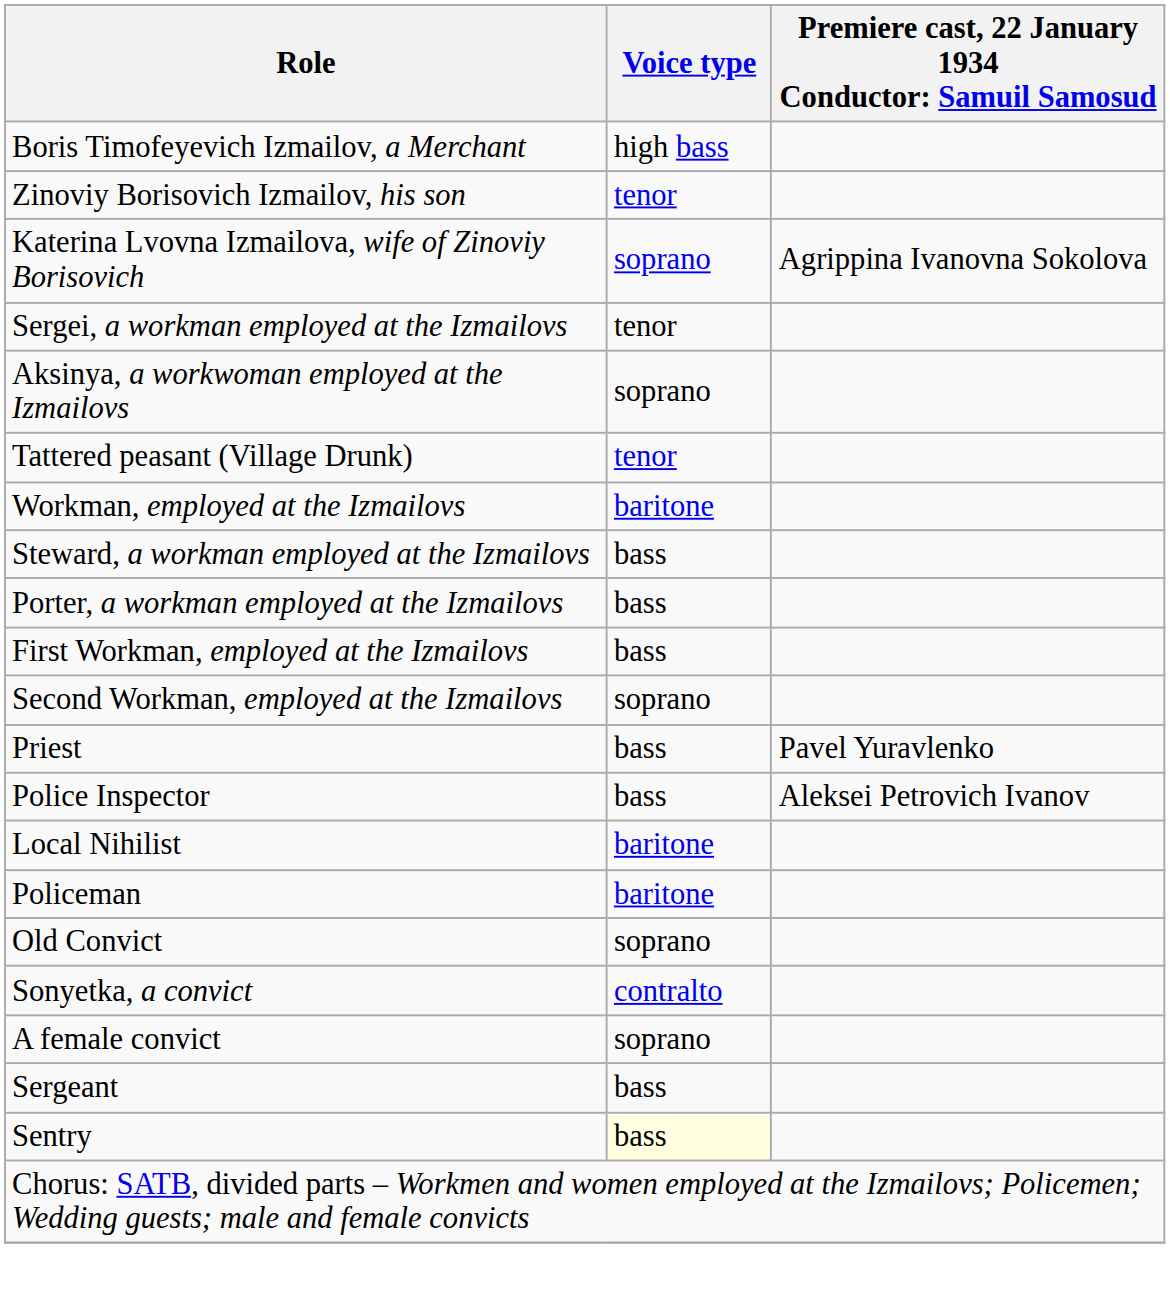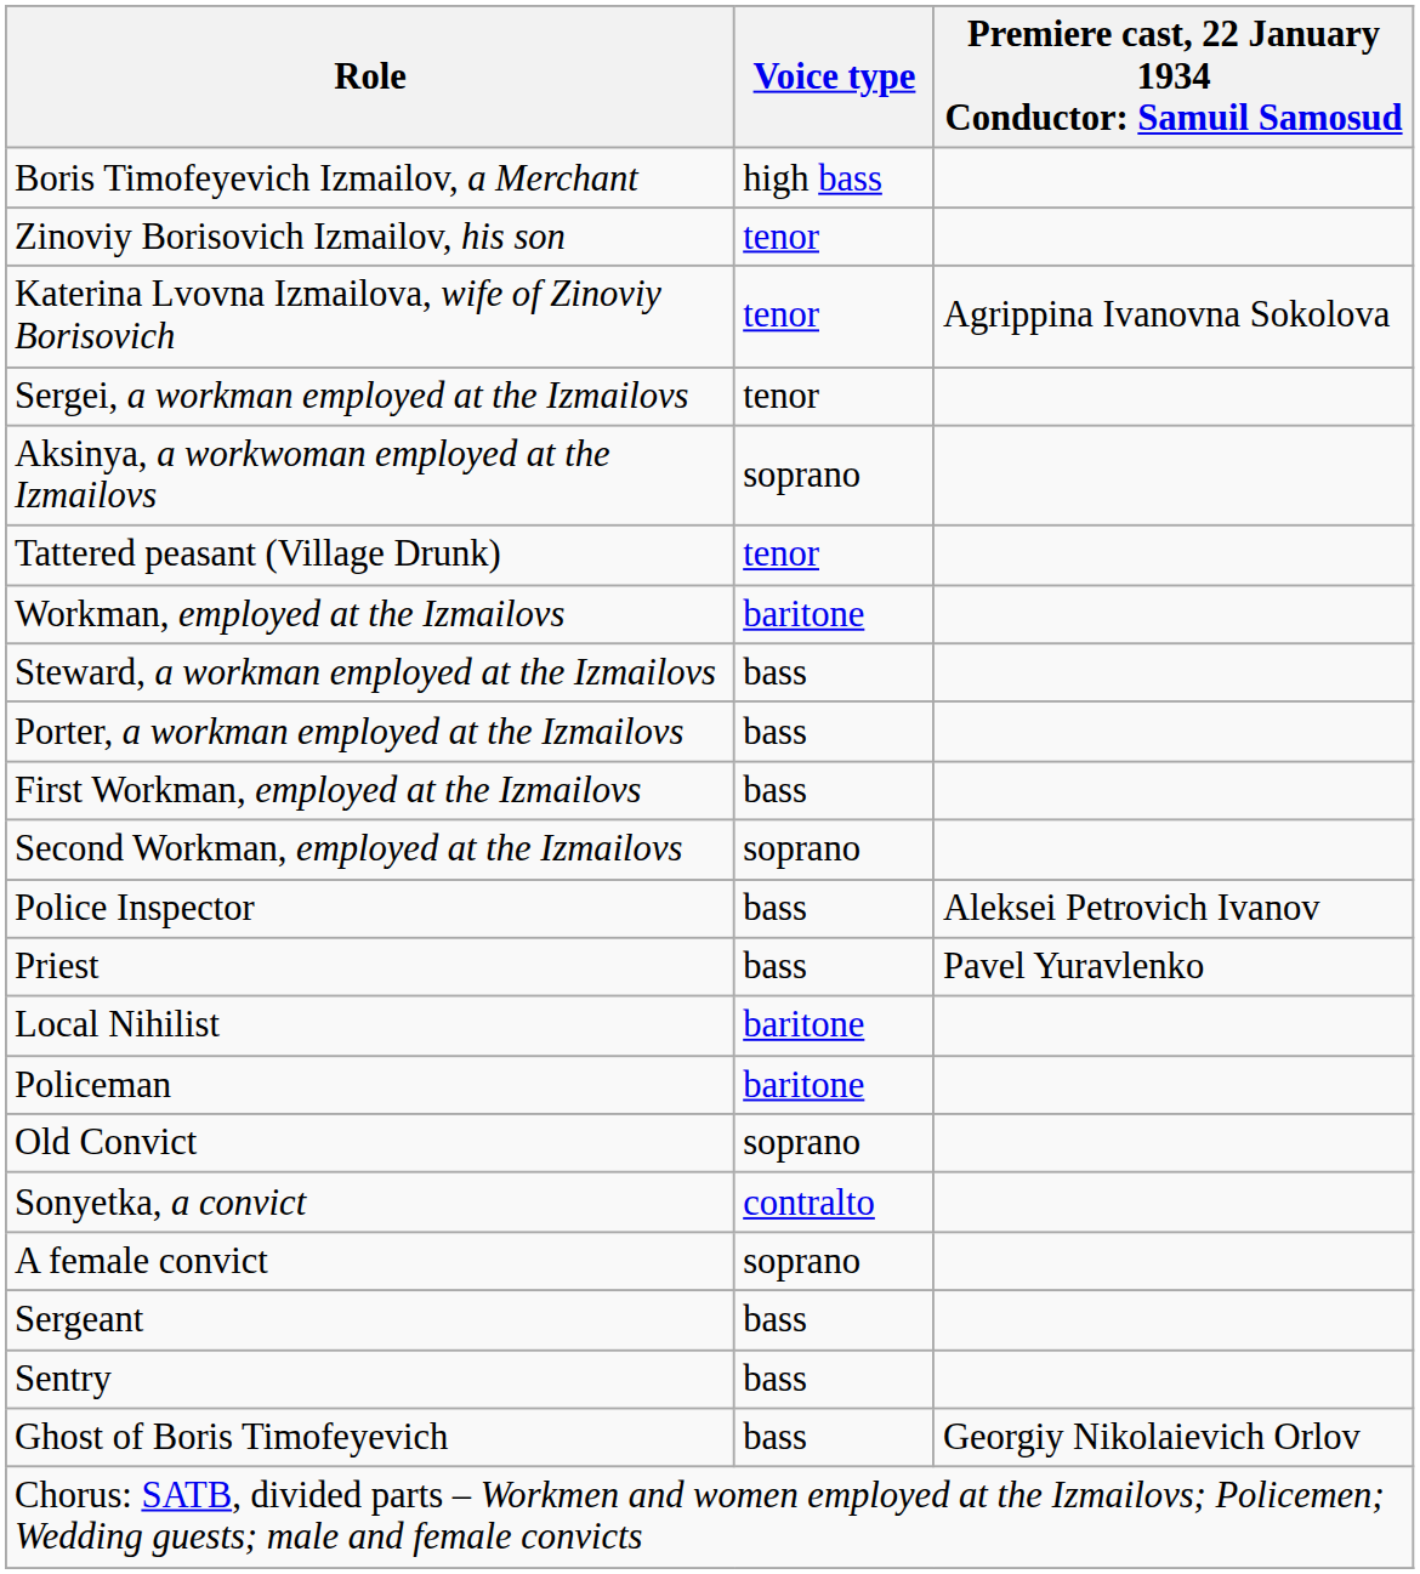Katerina Lvovna Izmailova, wife of Zinoviy Borisovich | Voice type: soprano -> tenor
rows swapped: Priest <-> Police Inspector
Sentry | Voice type: lightyellow background -> no background
+ row: Ghost of Boris Timofeyevich | bass | Georgiy Nikolaievich Orlov
